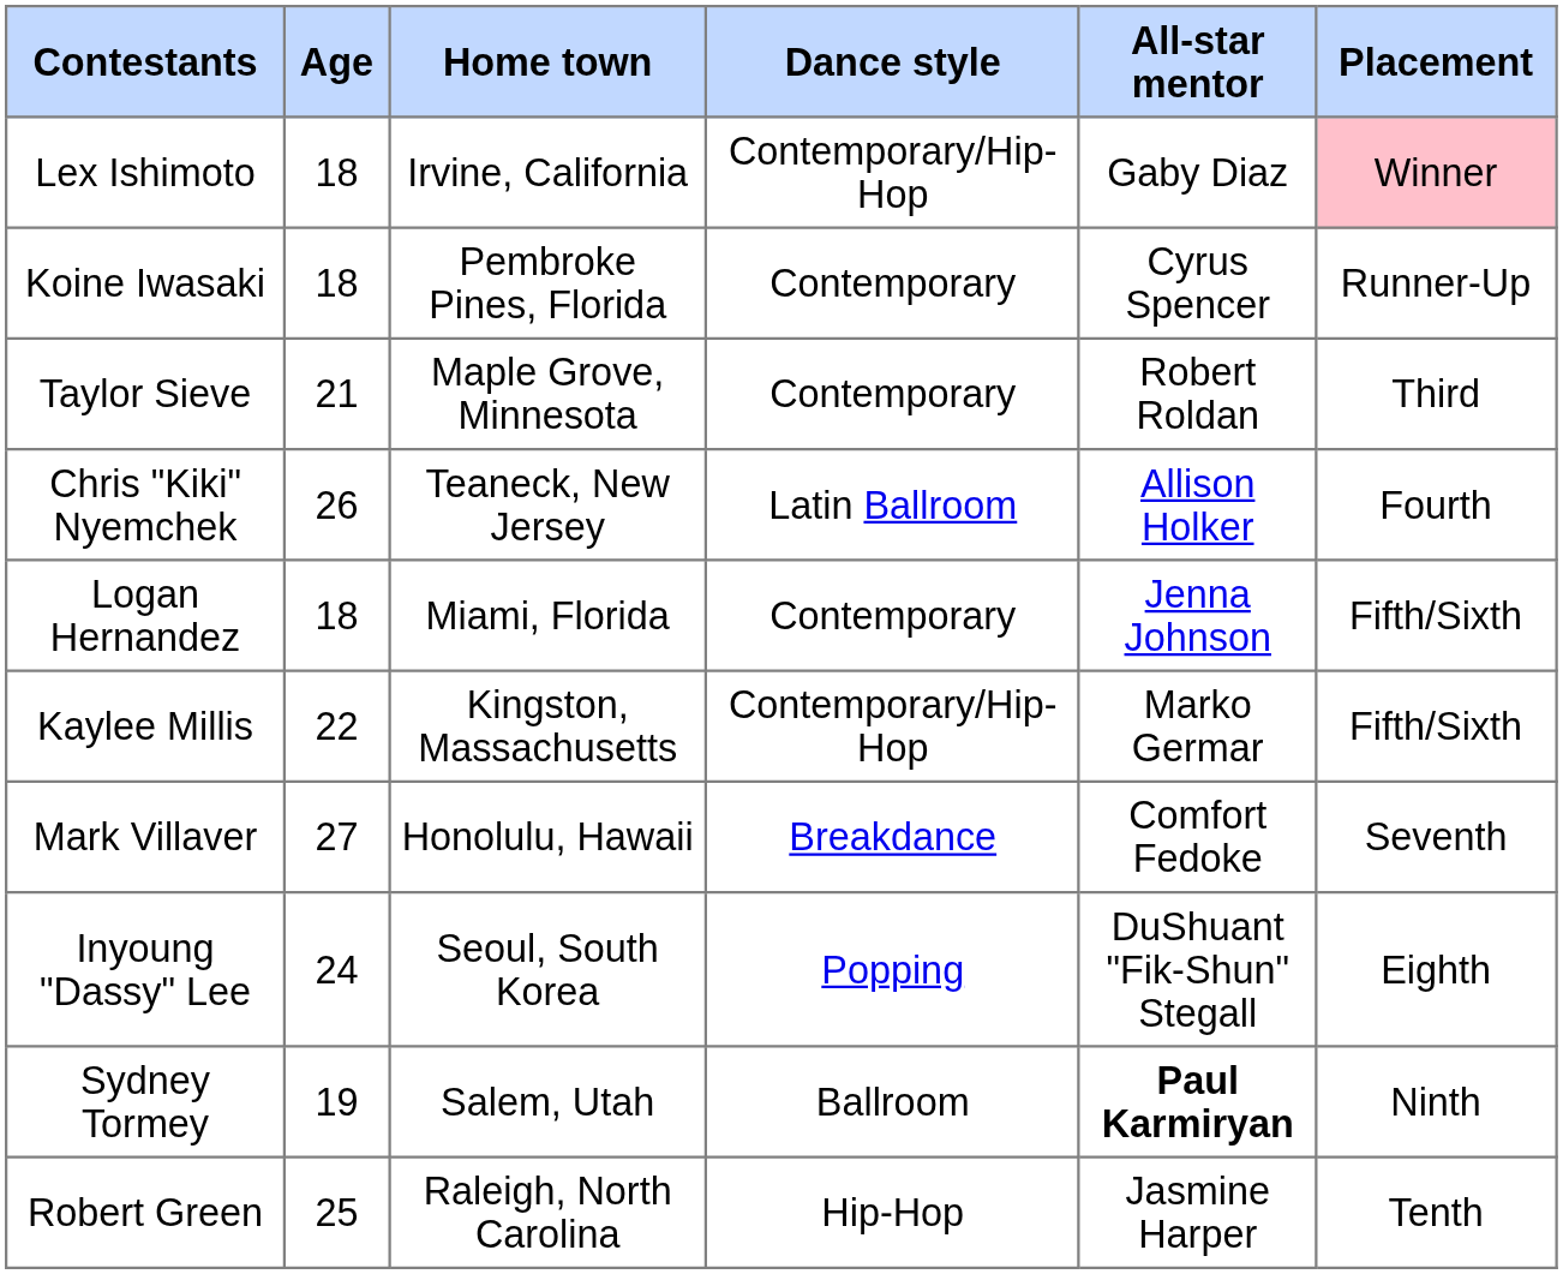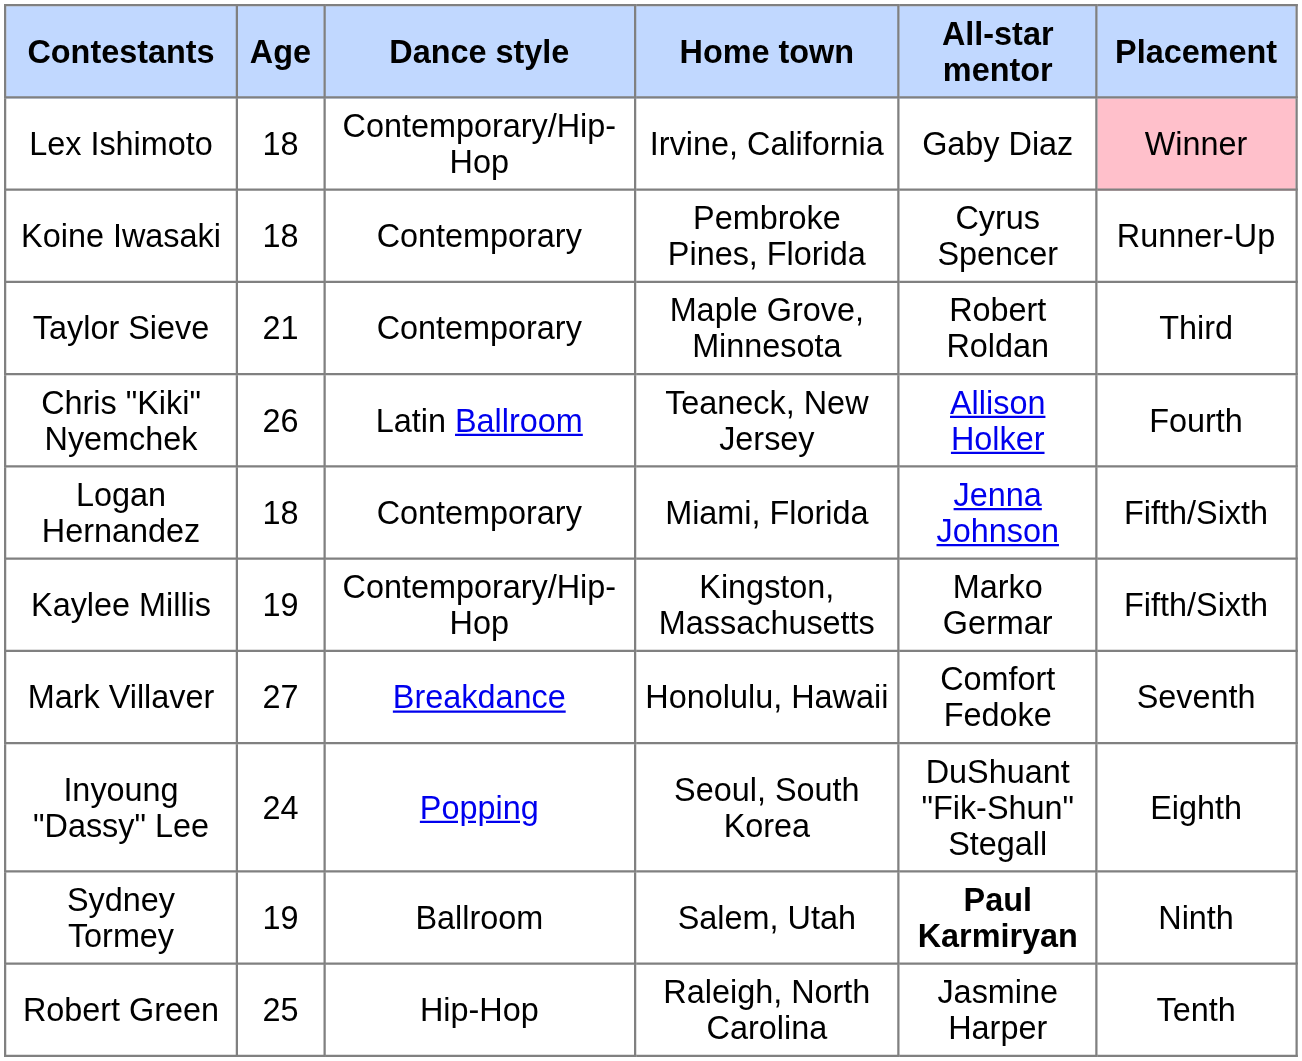columns swapped: Home town <-> Dance style
Kaylee Millis | Age: 22 -> 19
